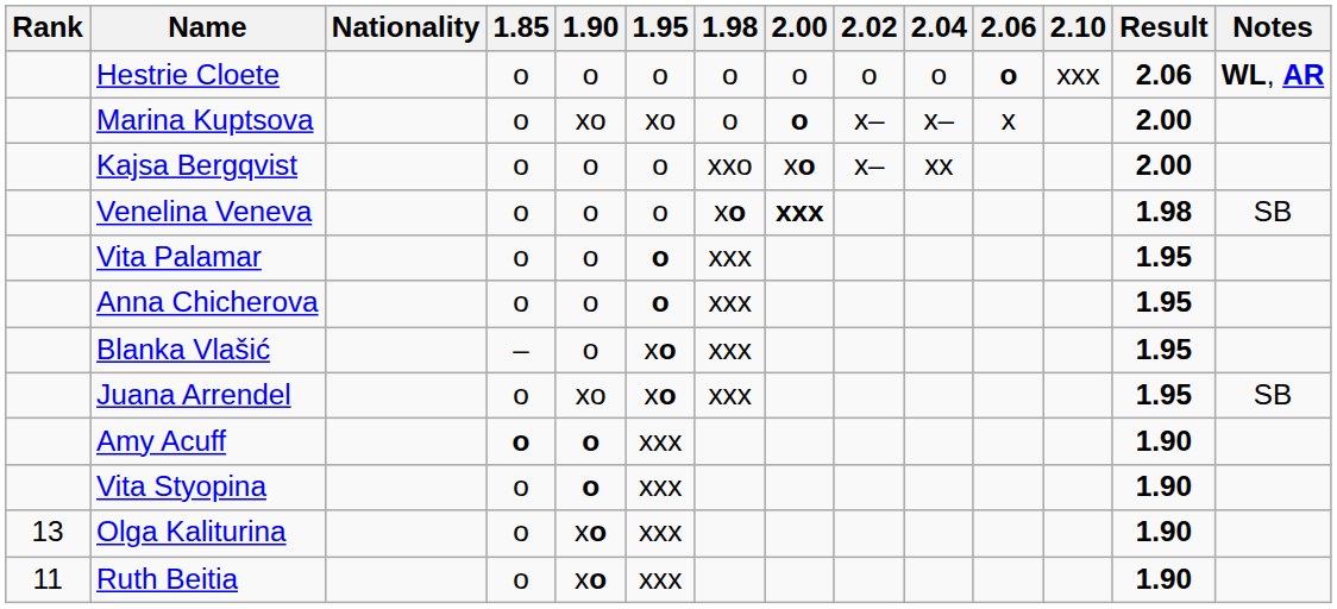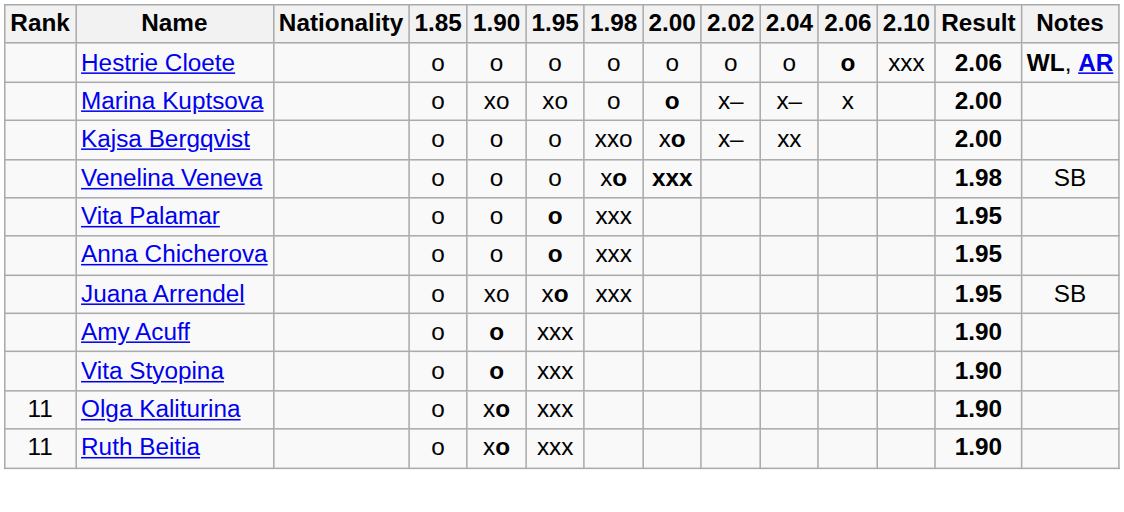- row: Blanka Vlašić | – | o | xo | xxx | 1.95
Amy Acuff | 1.85: bold -> normal
Olga Kaliturina | Rank: 13 -> 11
